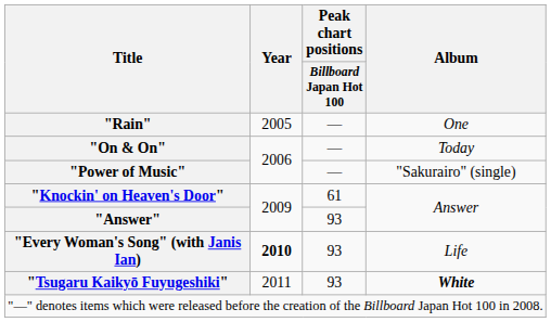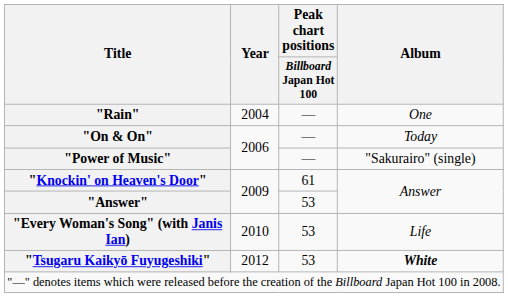"Rain" | Year: 2005 -> 2004
"Answer" | Peak chart positions / Billboard Japan Hot 100: 93 -> 53
"Every Woman's Song" (with Janis Ian) | Year: bold -> normal
"Every Woman's Song" (with Janis Ian) | Peak chart positions / Billboard Japan Hot 100: 93 -> 53
"Tsugaru Kaikyō Fuyugeshiki" | Year: 2011 -> 2012
"Tsugaru Kaikyō Fuyugeshiki" | Peak chart positions / Billboard Japan Hot 100: 93 -> 53
